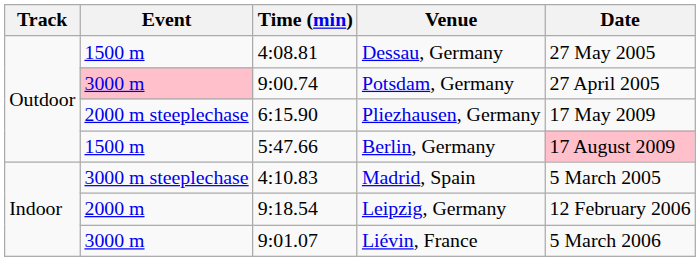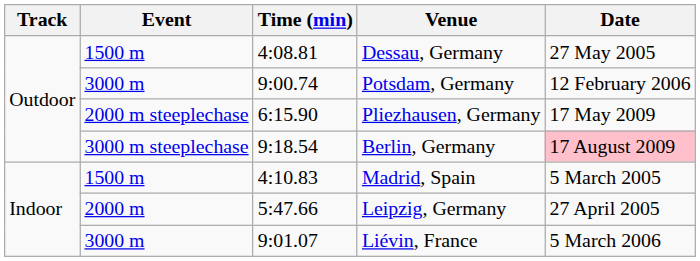Potsdam, Germany | Event: pink background -> no background
Potsdam, Germany | Date: 27 April 2005 -> 12 February 2006
Berlin, Germany | Event: 1500 m -> 3000 m steeplechase
Berlin, Germany | Time (min): 5:47.66 -> 9:18.54
Madrid, Spain | Event: 3000 m steeplechase -> 1500 m
Leipzig, Germany | Time (min): 9:18.54 -> 5:47.66
Leipzig, Germany | Date: 12 February 2006 -> 27 April 2005
